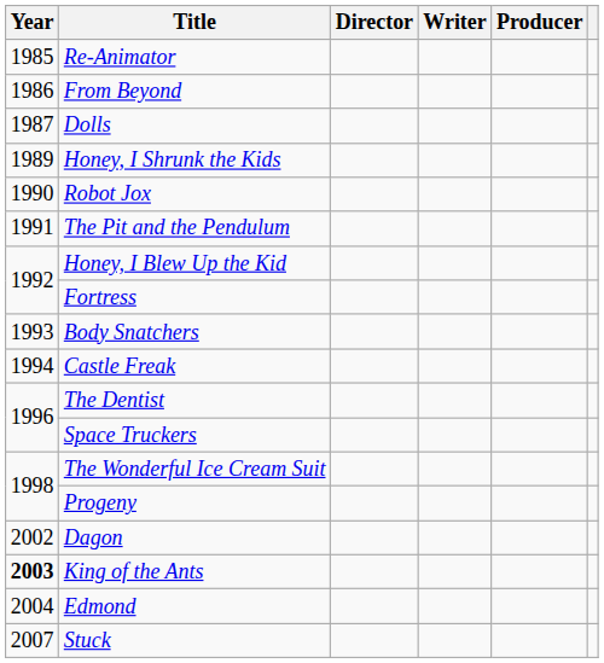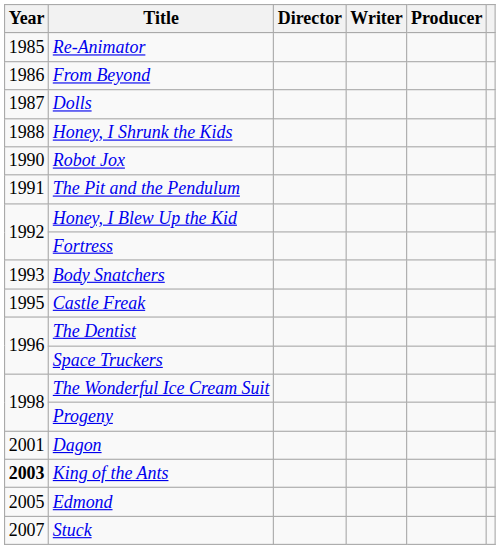Honey, I Shrunk the Kids | Year: 1989 -> 1988
Castle Freak | Year: 1994 -> 1995
Dagon | Year: 2002 -> 2001
Edmond | Year: 2004 -> 2005
